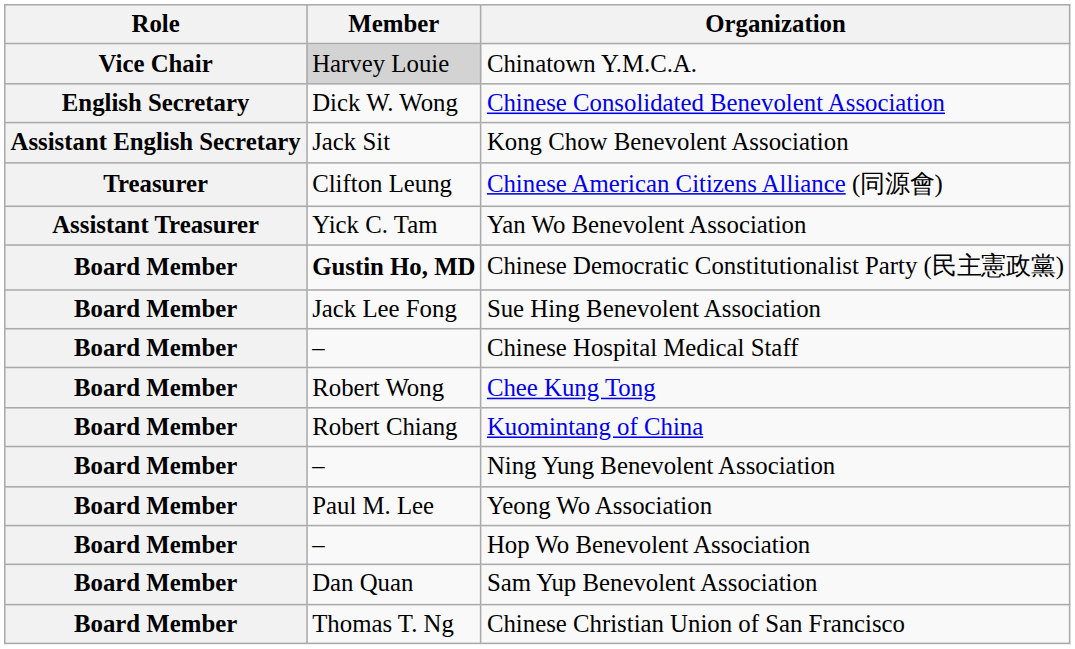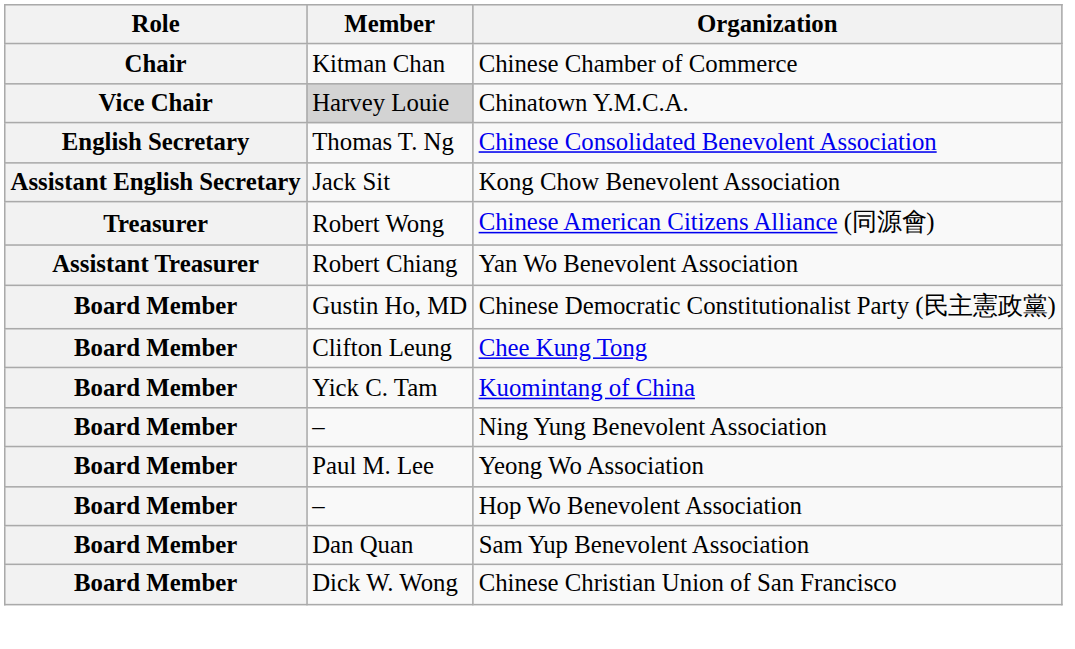+ row: Chair | Kitman Chan | Chinese Chamber of Commerce
Chinese Consolidated Benevolent Association | Member: Dick W. Wong -> Thomas T. Ng
Chinese American Citizens Alliance (同源會) | Member: Clifton Leung -> Robert Wong
Yan Wo Benevolent Association | Member: Yick C. Tam -> Robert Chiang
Chinese Democratic Constitutionalist Party (民主憲政黨) | Member: bold -> normal
- row: Board Member | Jack Lee Fong | Sue Hing Benevolent Association
- row: Board Member | – | Chinese Hospital Medical Staff
Chee Kung Tong | Member: Robert Wong -> Clifton Leung
Kuomintang of China | Member: Robert Chiang -> Yick C. Tam
Chinese Christian Union of San Francisco | Member: Thomas T. Ng -> Dick W. Wong
